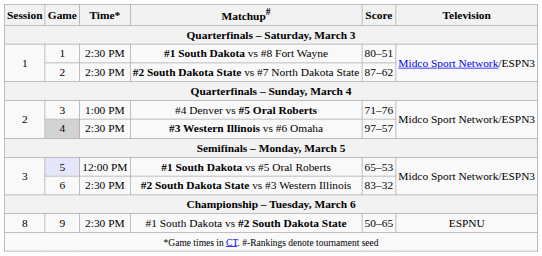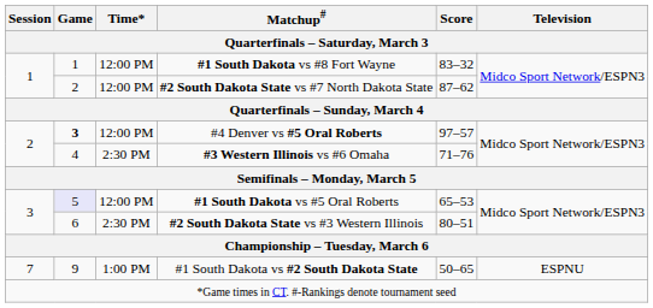#1 South Dakota vs #8 Fort Wayne | Time*: 2:30 PM -> 12:00 PM
#1 South Dakota vs #8 Fort Wayne | Score: 80–51 -> 83–32
#2 South Dakota State vs #7 North Dakota State | Time*: 2:30 PM -> 12:00 PM
#4 Denver vs #5 Oral Roberts | Game: normal -> bold
#4 Denver vs #5 Oral Roberts | Time*: 1:00 PM -> 12:00 PM
#4 Denver vs #5 Oral Roberts | Score: 71–76 -> 97–57
#3 Western Illinois vs #6 Omaha | Game: lightgrey background -> no background
#3 Western Illinois vs #6 Omaha | Score: 97–57 -> 71–76
#2 South Dakota State vs #3 Western Illinois | Score: 83–32 -> 80–51
#1 South Dakota vs #2 South Dakota State | Session: 8 -> 7
#1 South Dakota vs #2 South Dakota State | Time*: 2:30 PM -> 1:00 PM
